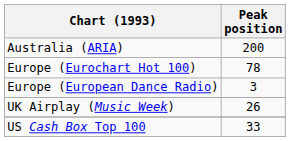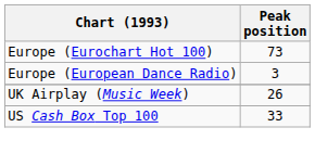- row: Australia (ARIA) | 200
Europe (Eurochart Hot 100) | Peak position: 78 -> 73
